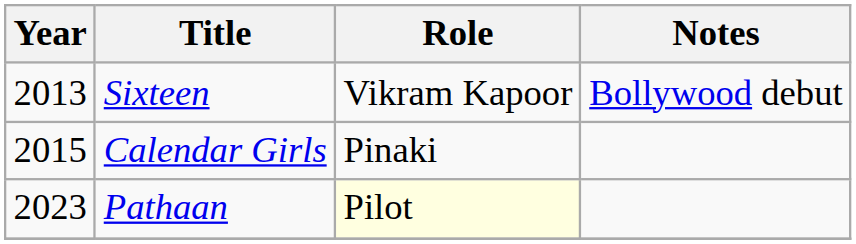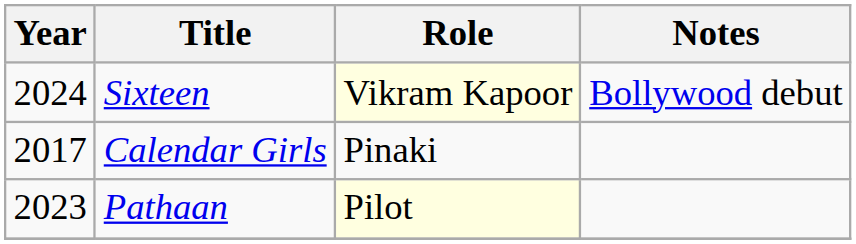Sixteen | Year: 2013 -> 2024
Sixteen | Role: no background -> lightyellow background
Calendar Girls | Year: 2015 -> 2017
